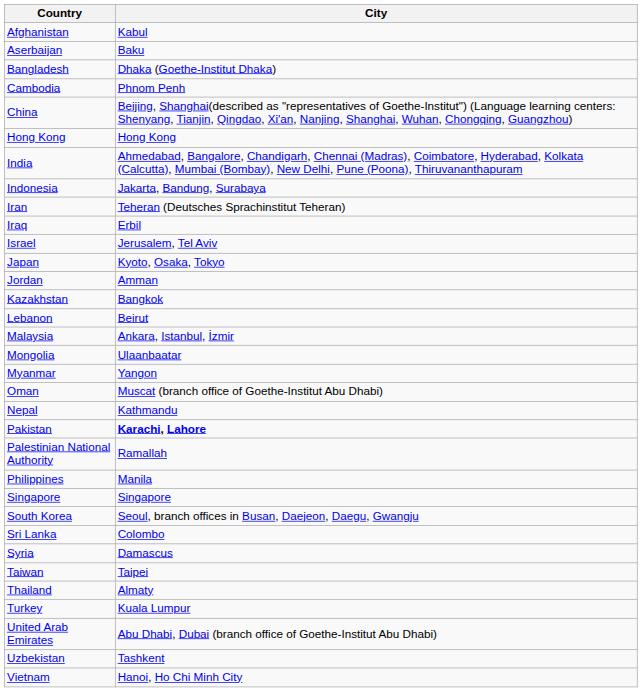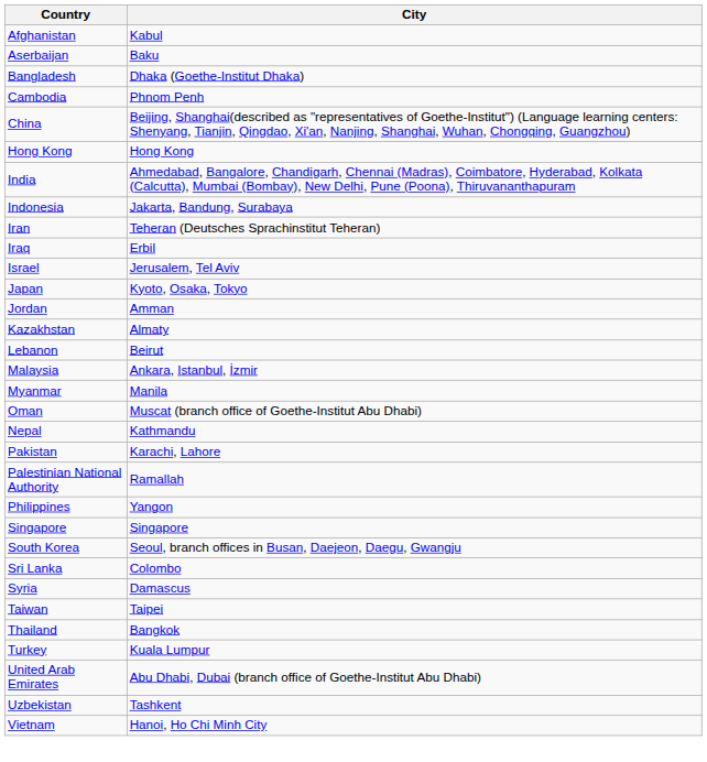Kazakhstan | City: Bangkok -> Almaty
- row: Mongolia | Ulaanbaatar
Myanmar | City: Yangon -> Manila
Pakistan | City: bold -> normal
Philippines | City: Manila -> Yangon
Thailand | City: Almaty -> Bangkok
